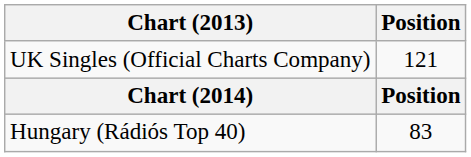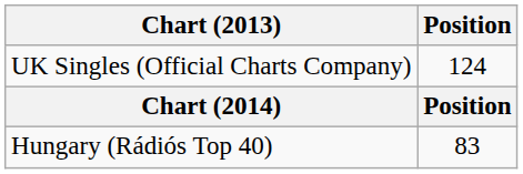UK Singles (Official Charts Company) | Position: 121 -> 124
